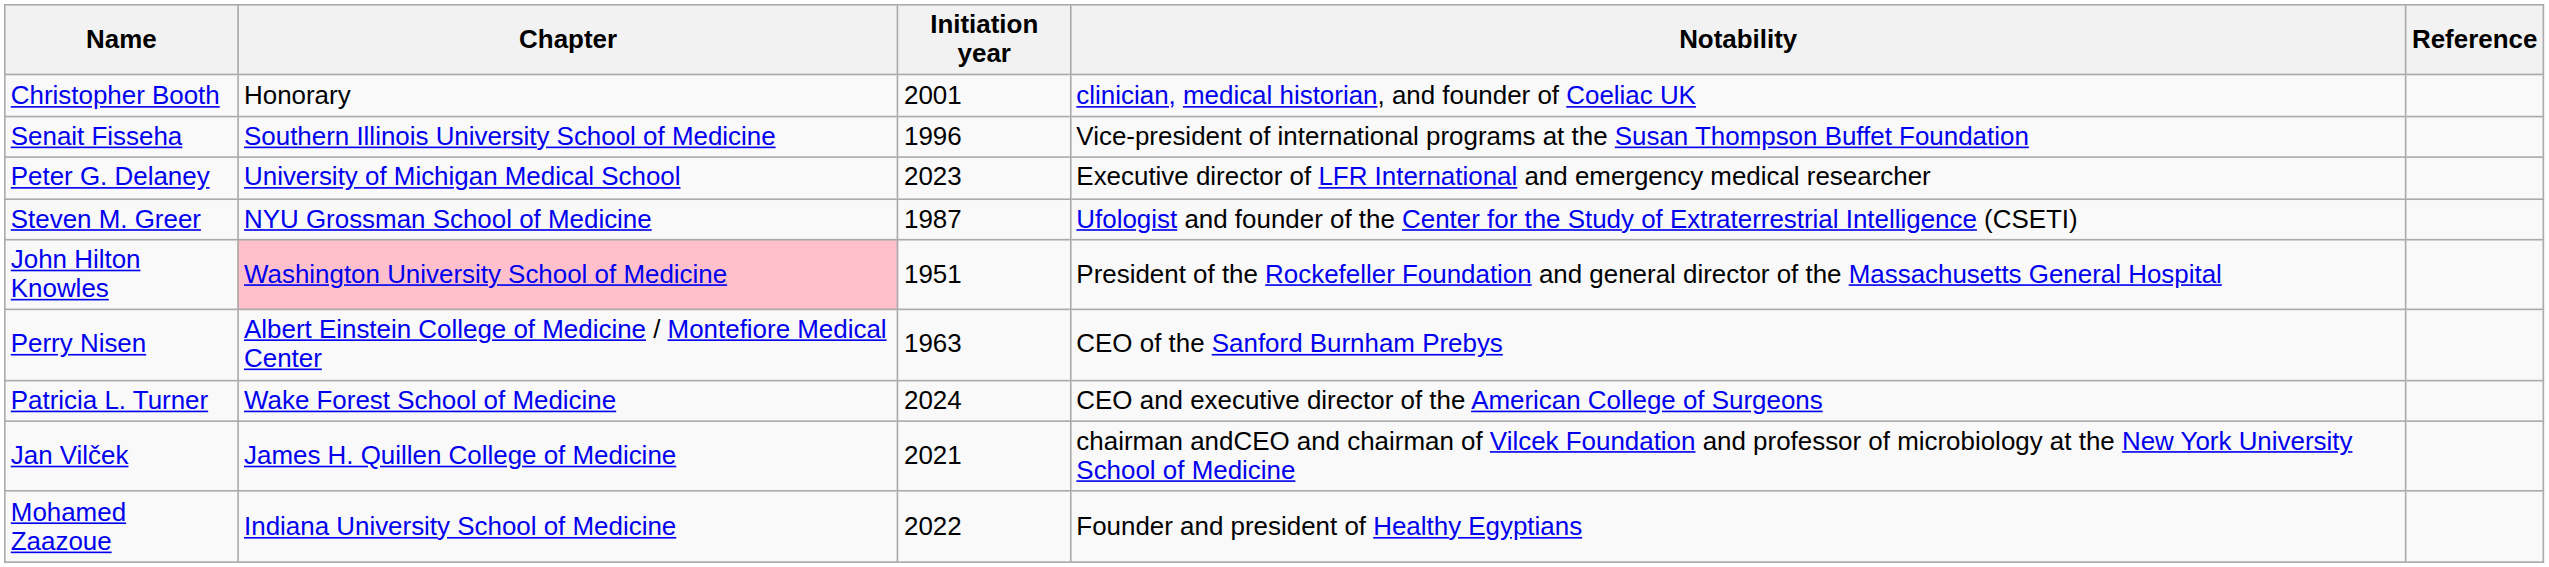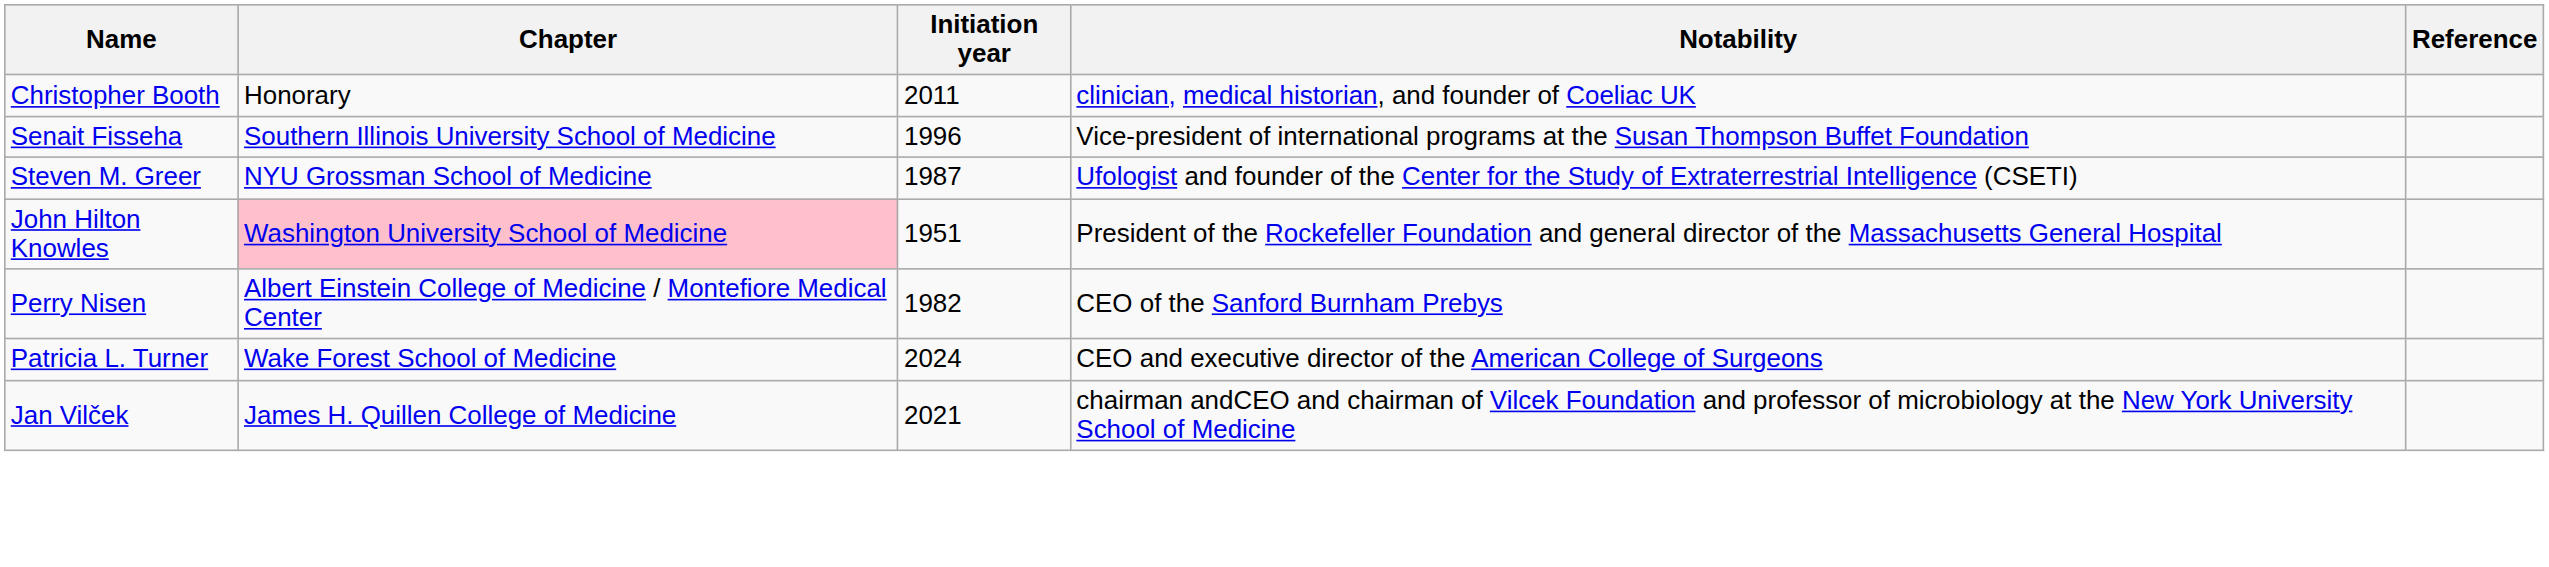Christopher Booth | Initiation year: 2001 -> 2011
- row: Peter G. Delaney | University of Michigan Medical School | 2023 | Executive director of LFR International and emergency medical researcher
Perry Nisen | Initiation year: 1963 -> 1982
- row: Mohamed Zaazoue | Indiana University School of Medicine | 2022 | Founder and president of Healthy Egyptians
